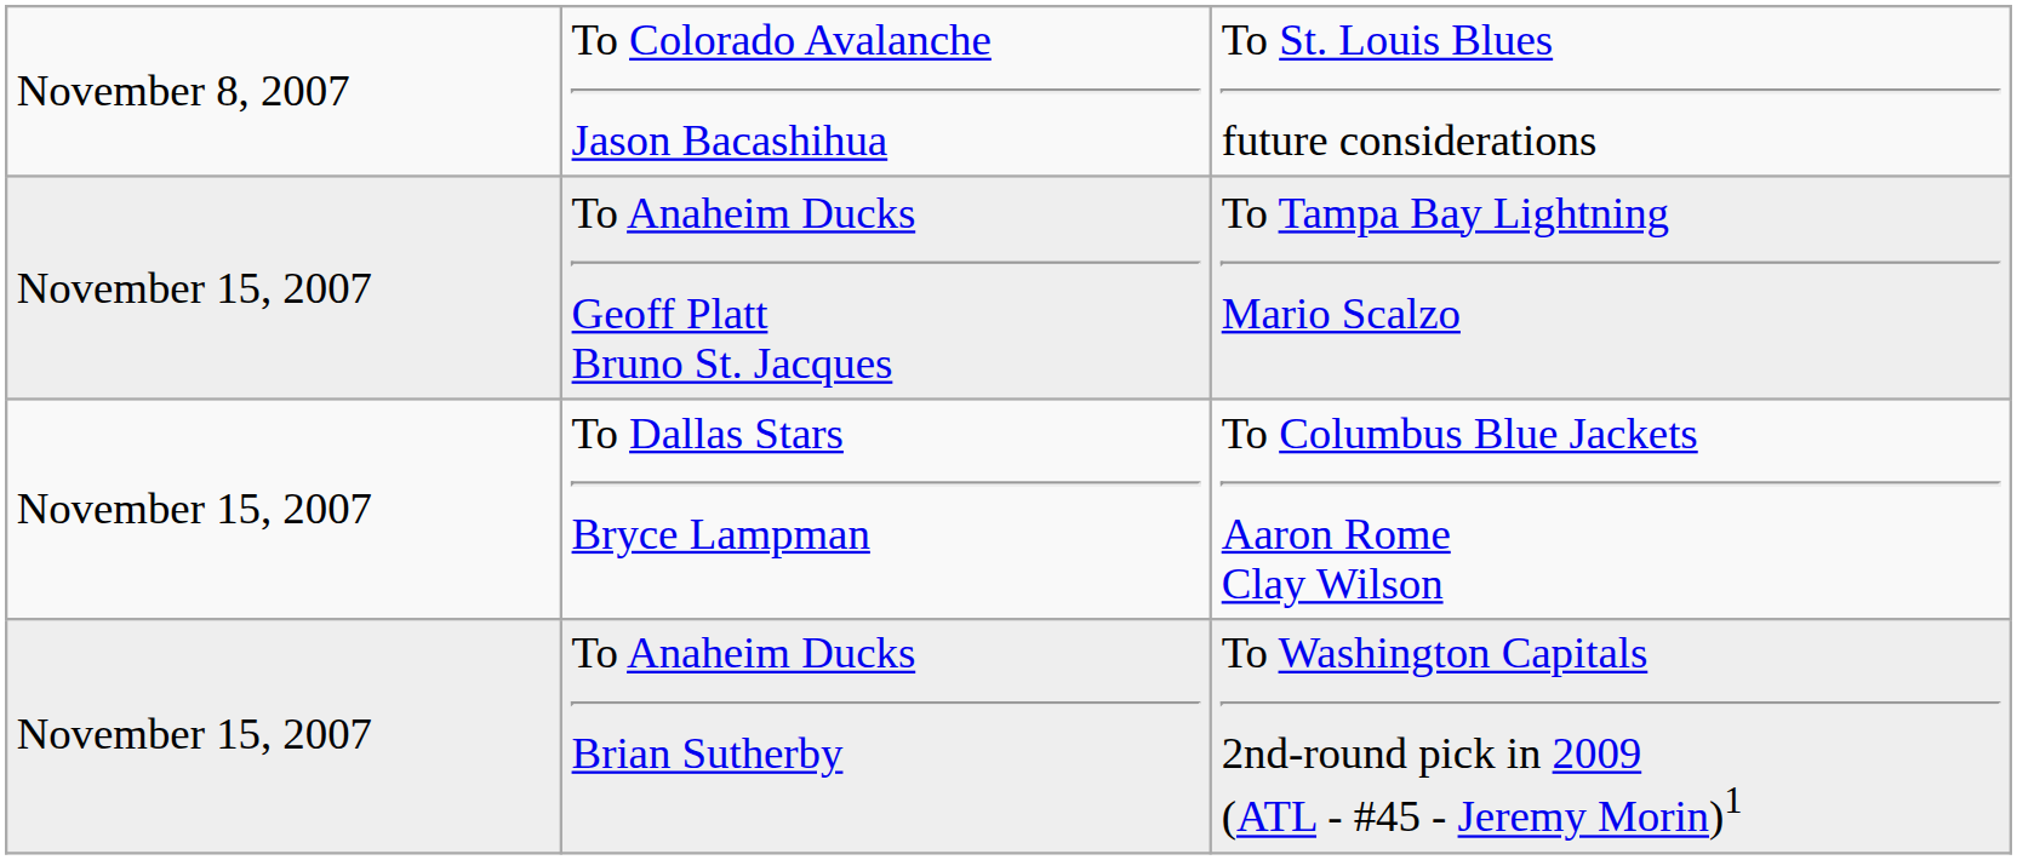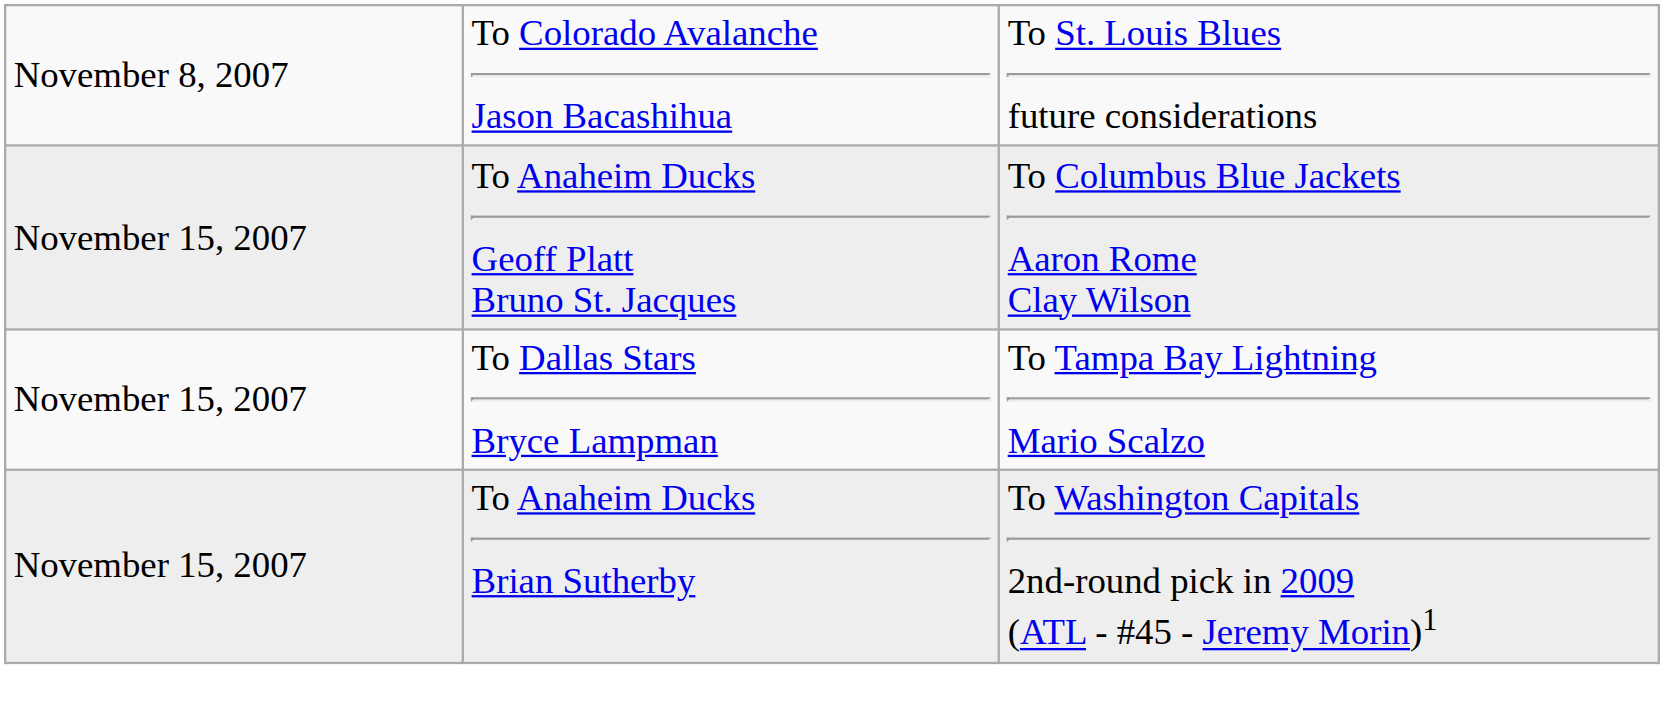To Anaheim Ducks Geoff Platt Bruno St. Jacques | column 3: To Tampa Bay Lightning Mario Scalzo -> To Columbus Blue Jackets Aaron Rome Clay Wilson
To Dallas Stars Bryce Lampman | column 3: To Columbus Blue Jackets Aaron Rome Clay Wilson -> To Tampa Bay Lightning Mario Scalzo
